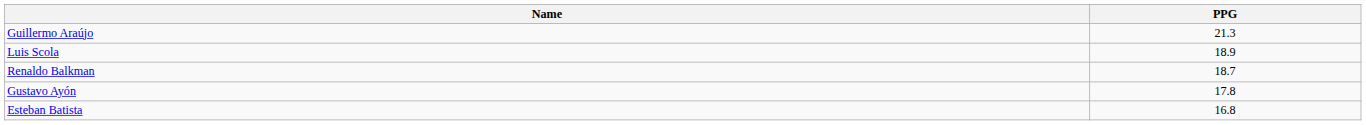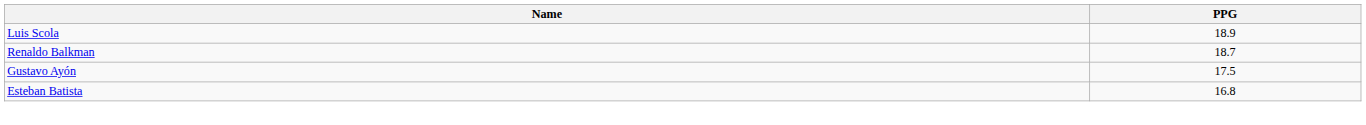- row: Guillermo Araújo | 21.3
Gustavo Ayón | PPG: 17.8 -> 17.5
